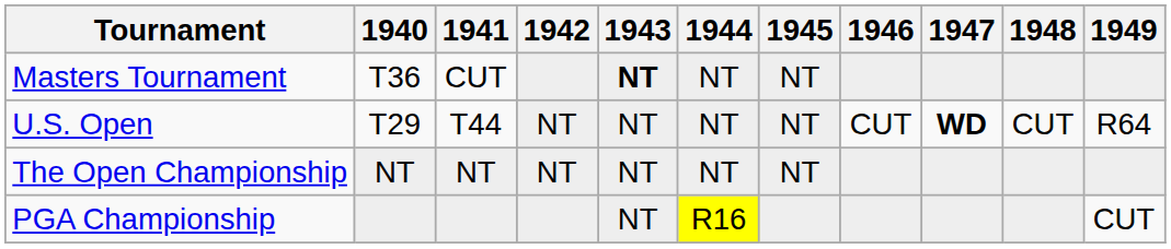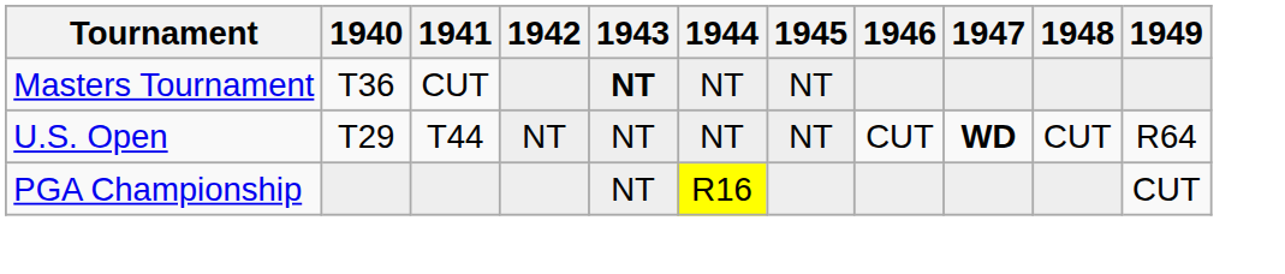- row: The Open Championship | NT | NT | NT | NT | NT | NT
